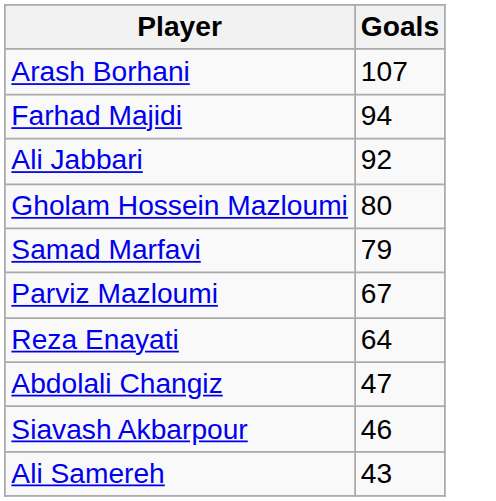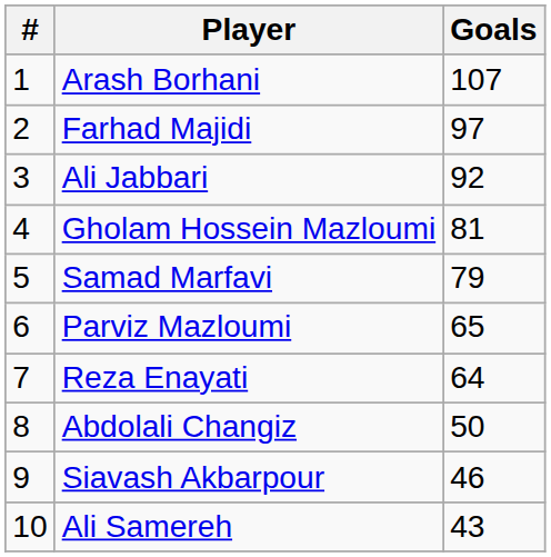+ column: # | 1 | 2 | 3 | 4 | 5 | 6 | 7 | 8 | 9 | 10
Farhad Majidi | Goals: 94 -> 97
Gholam Hossein Mazloumi | Goals: 80 -> 81
Parviz Mazloumi | Goals: 67 -> 65
Abdolali Changiz | Goals: 47 -> 50
